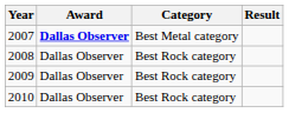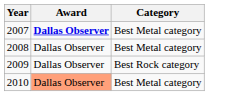- column: Result
2008 | Category: Best Rock category -> Best Metal category
2010 | Award: no background -> lightsalmon background
2010 | Category: Best Rock category -> Best Metal category
